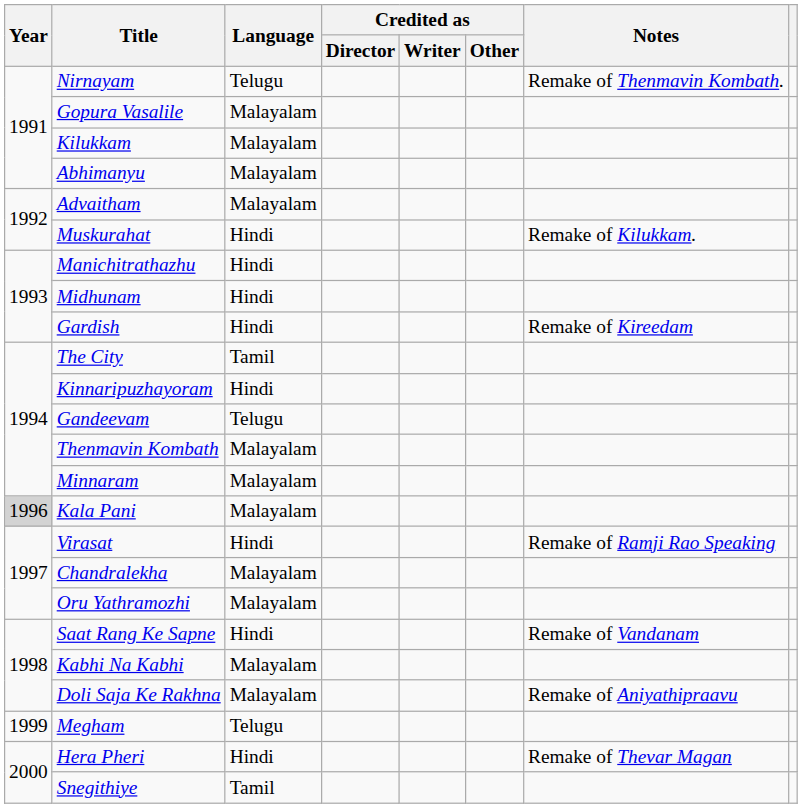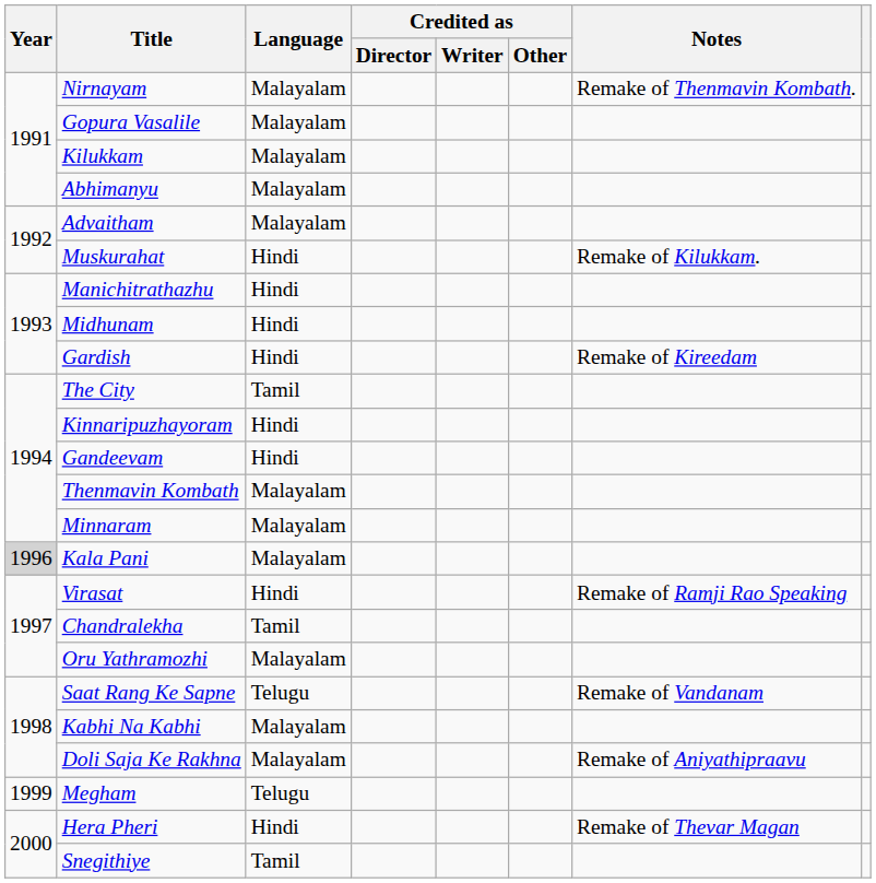Nirnayam | Language: Telugu -> Malayalam
Gandeevam | Language: Telugu -> Hindi
Chandralekha | Language: Malayalam -> Tamil
Saat Rang Ke Sapne | Language: Hindi -> Telugu
